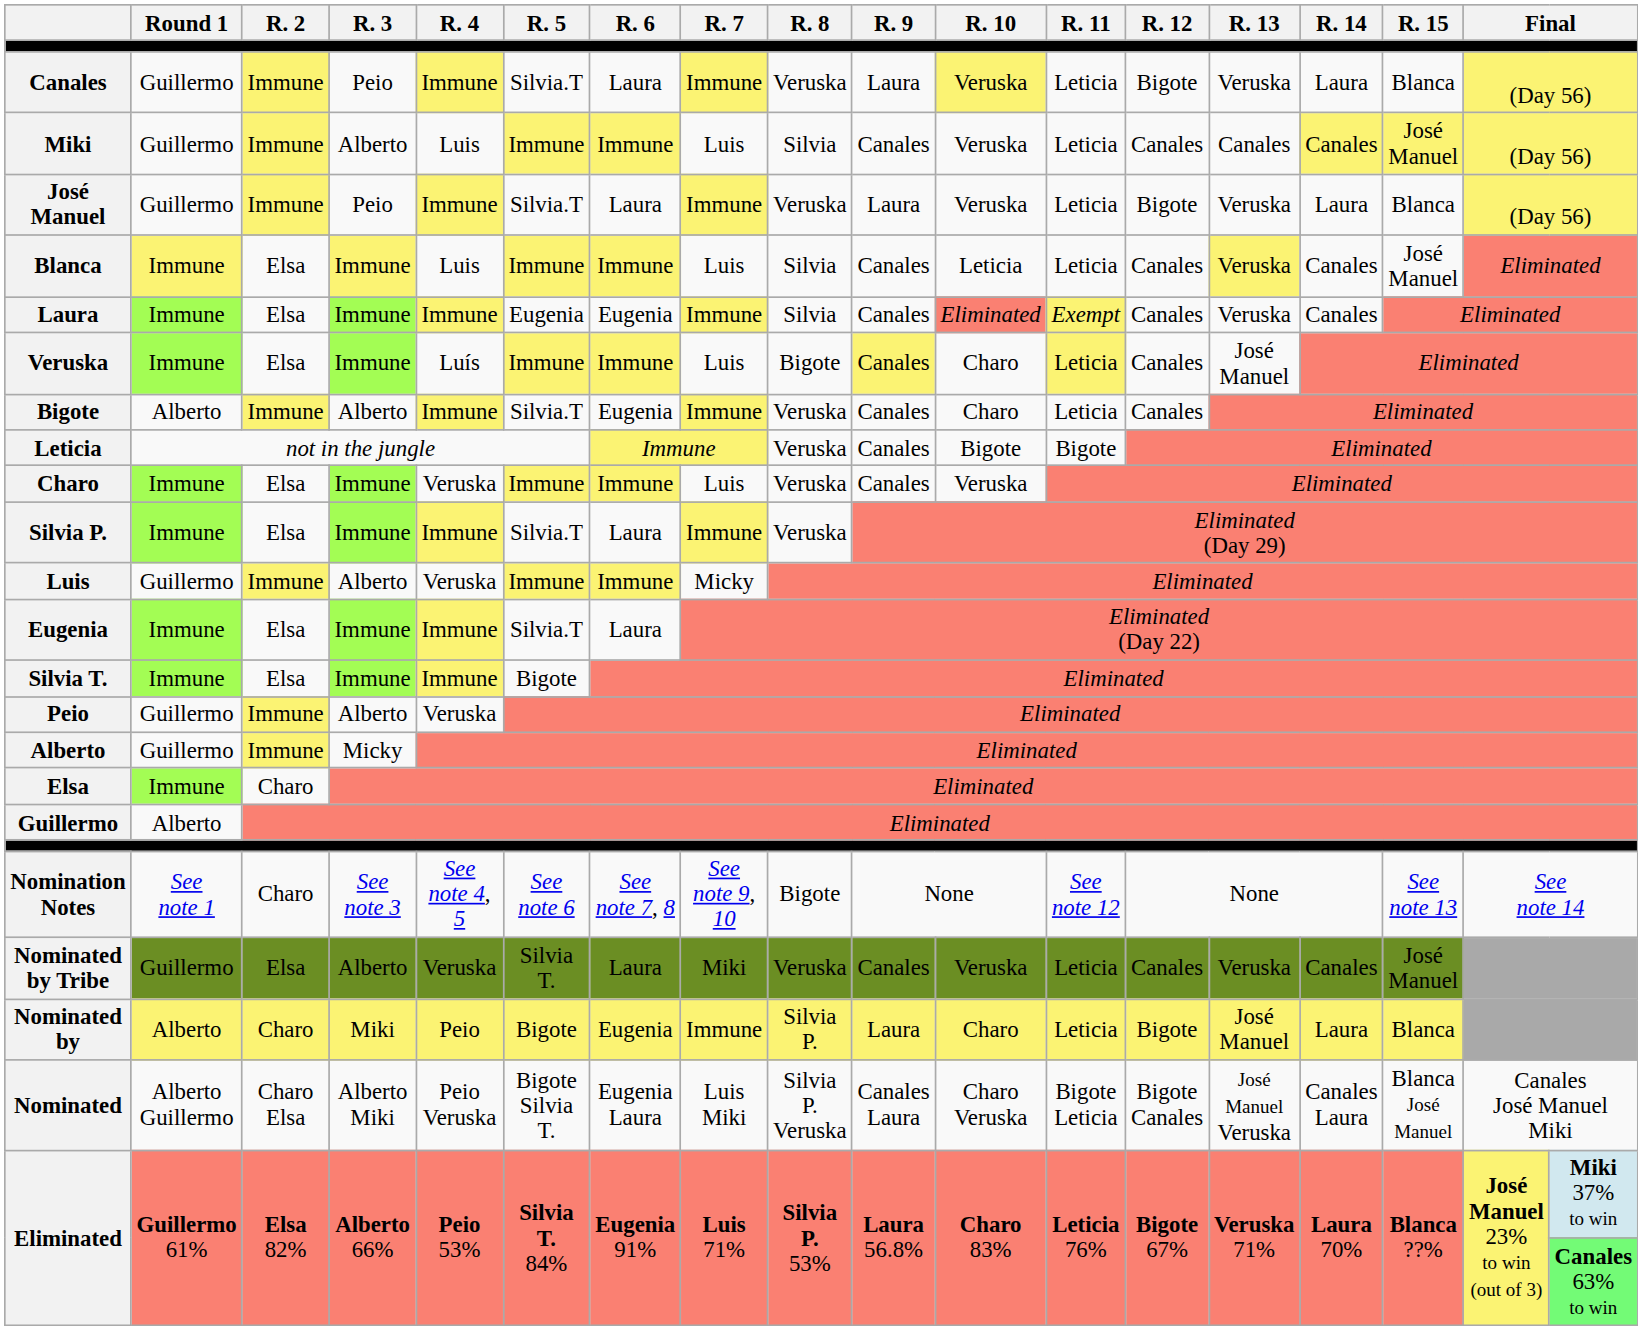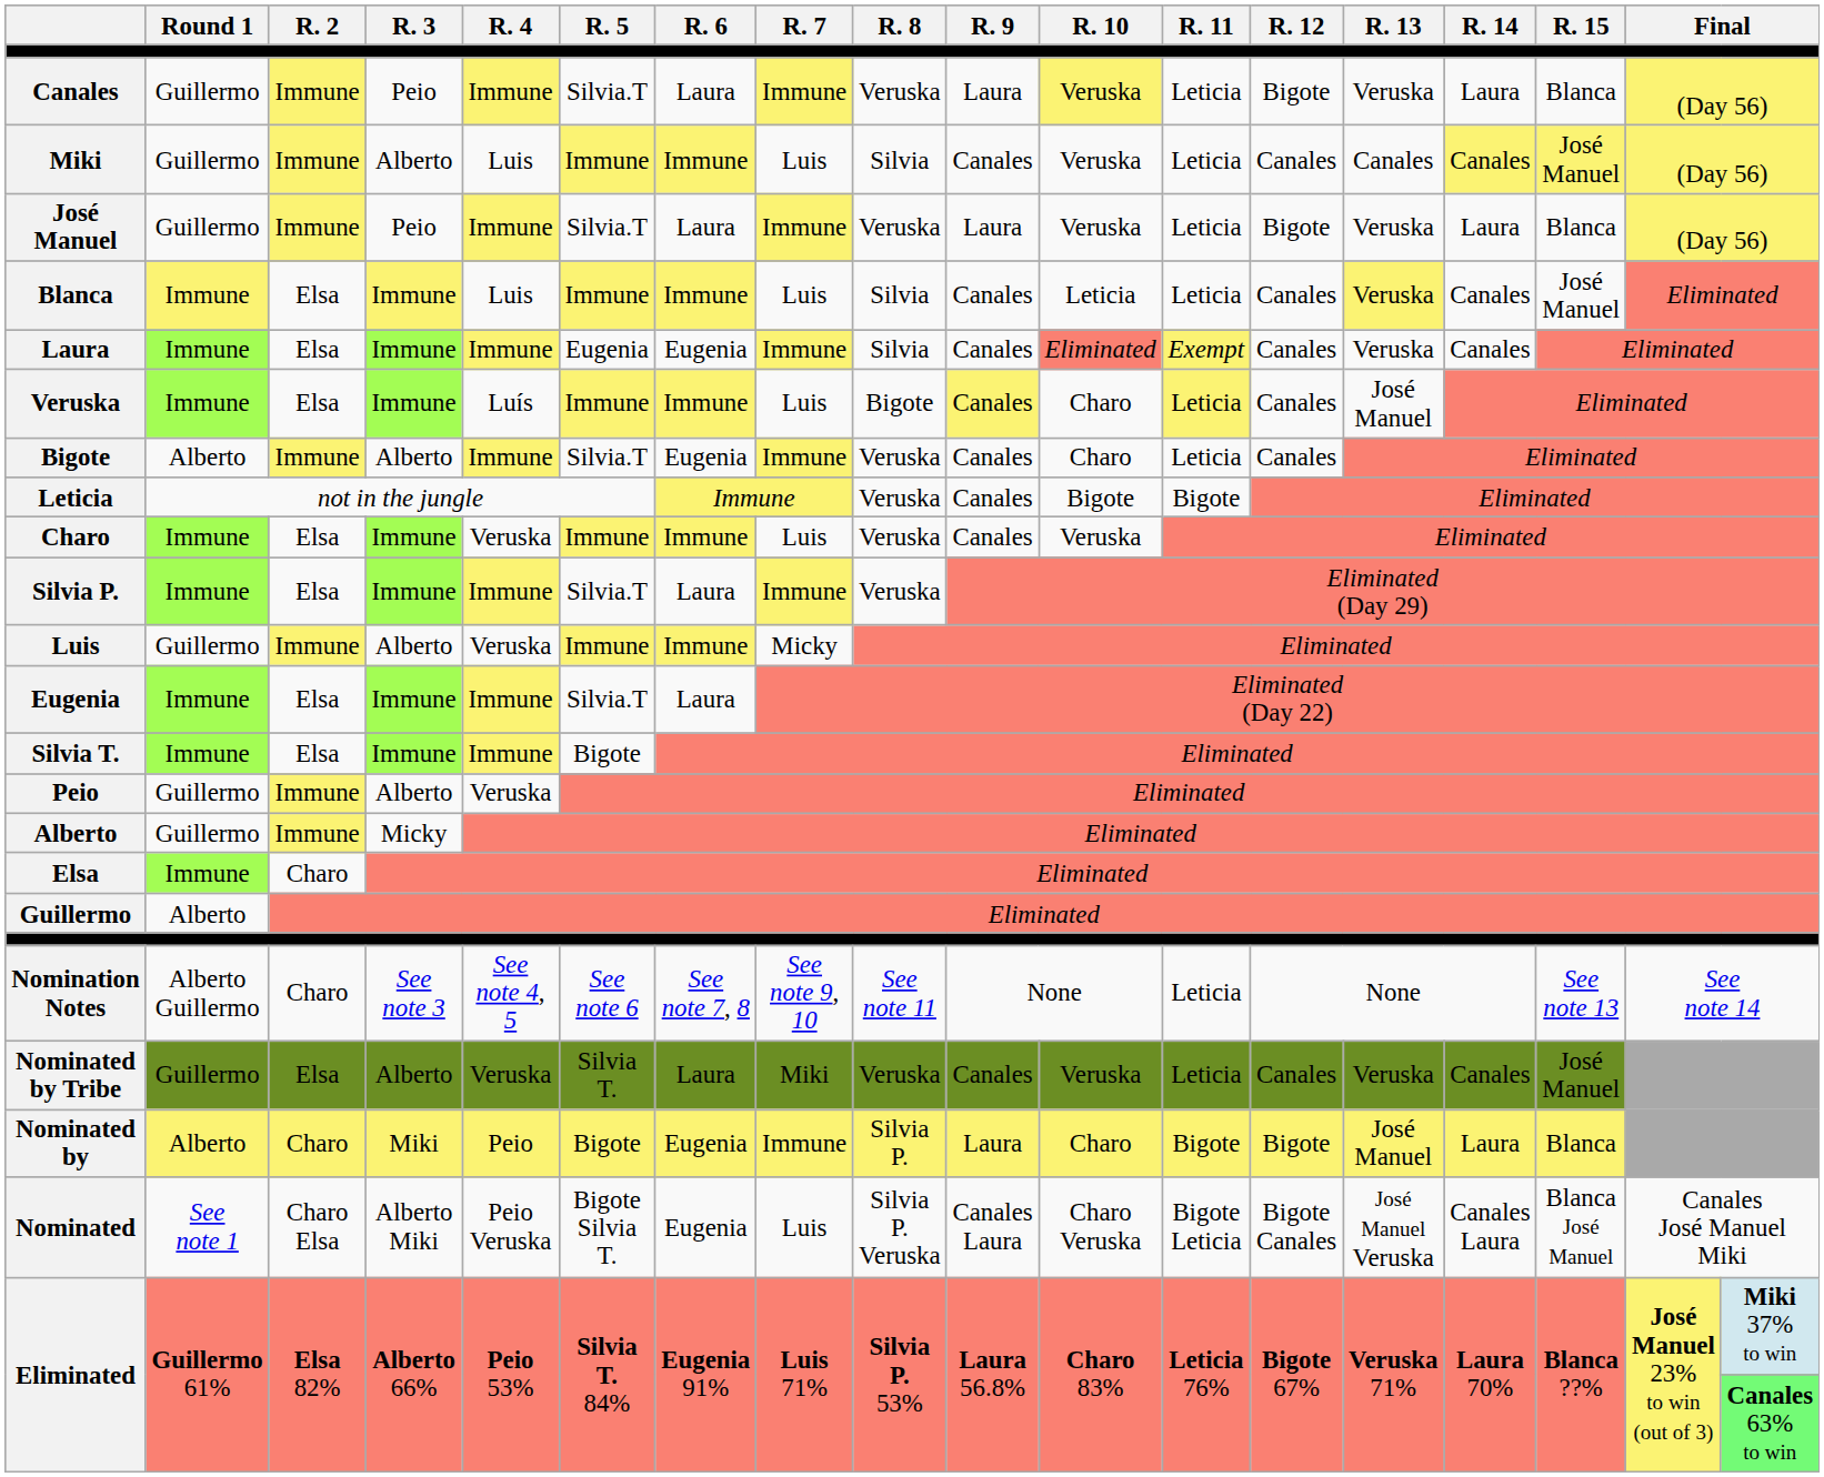Nomination Notes | Round 1: See note 1 -> Alberto Guillermo
Nomination Notes | R. 8: Bigote -> See note 11
Nomination Notes | R. 11: See note 12 -> Leticia
Nominated by | R. 11: Leticia -> Bigote
Nominated | Round 1: Alberto Guillermo -> See note 1
Nominated | R. 6: Eugenia Laura -> Eugenia
Nominated | R. 7: Luis Miki -> Luis
